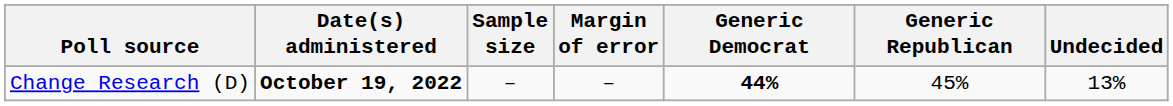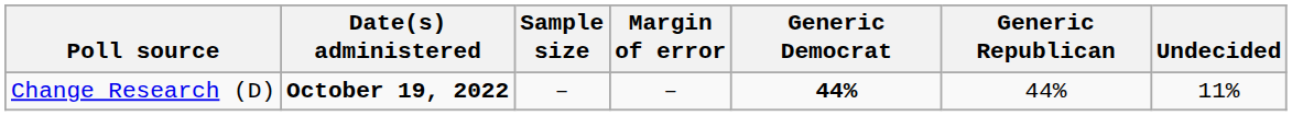Change Research (D) | Generic Republican: 45% -> 44%
Change Research (D) | Undecided: 13% -> 11%
